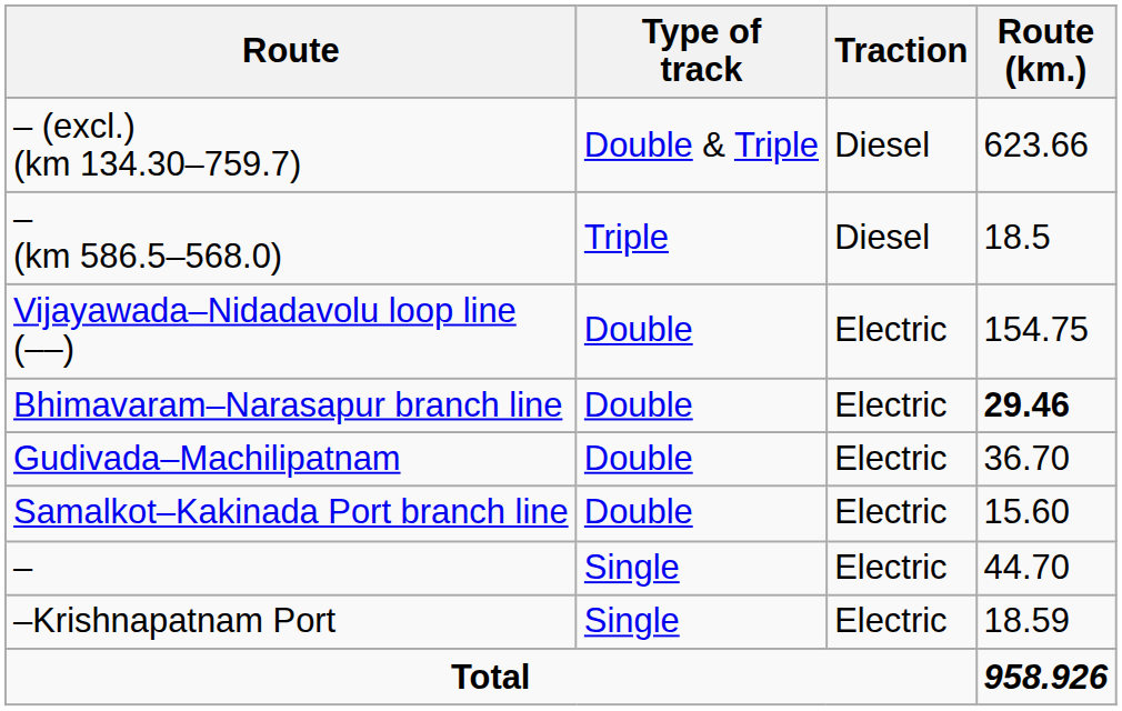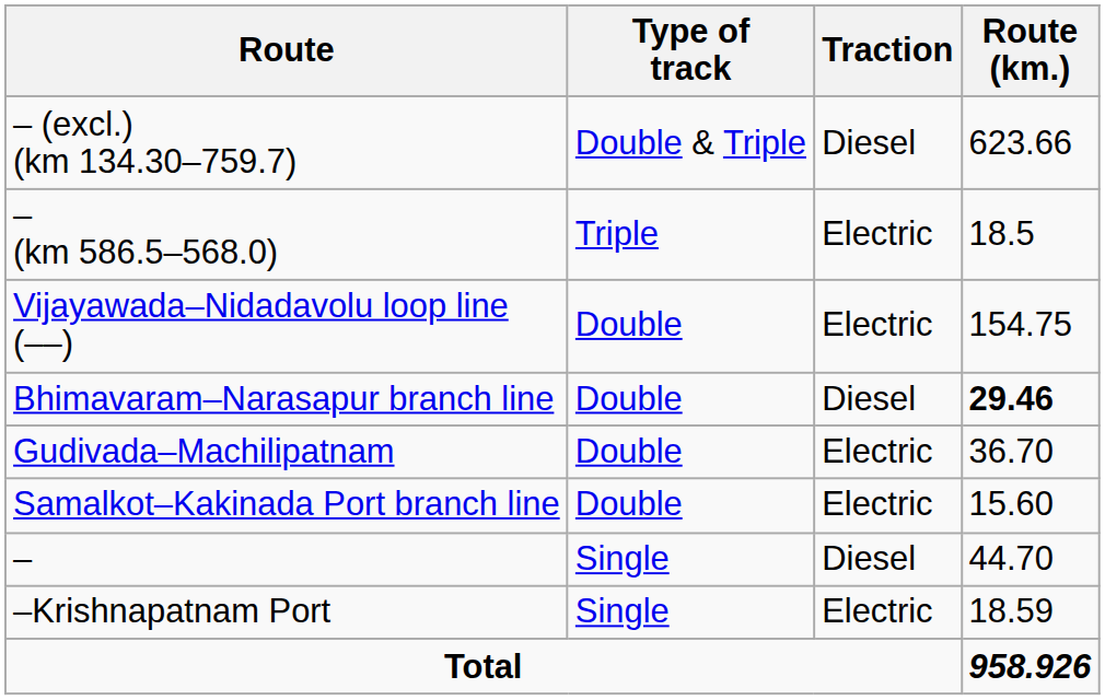– (km 586.5–568.0) | Traction: Diesel -> Electric
Bhimavaram–Narasapur branch line | Traction: Electric -> Diesel
– | Traction: Electric -> Diesel
